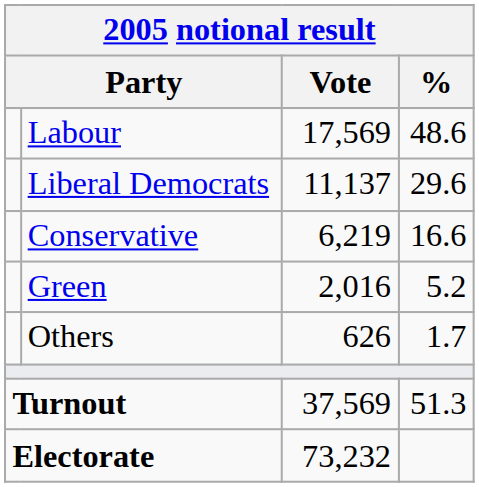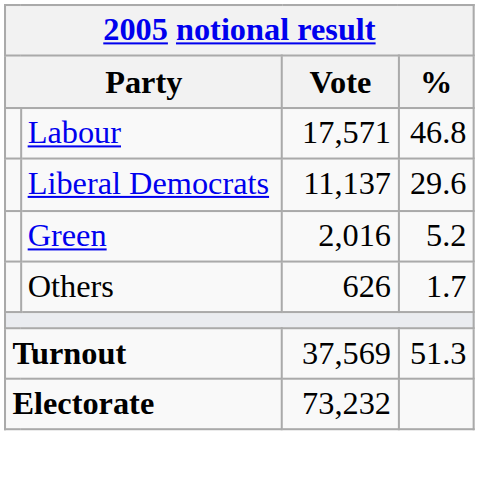Labour | Vote: 17,569 -> 17,571
Labour | %: 48.6 -> 46.8
- row: Conservative | 6,219 | 16.6
